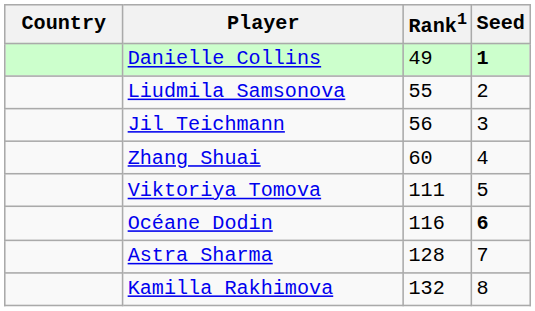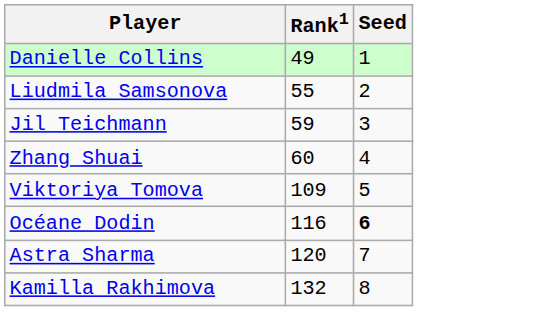- column: Country
Danielle Collins | Seed: bold -> normal
Jil Teichmann | Rank1: 56 -> 59
Viktoriya Tomova | Rank1: 111 -> 109
Astra Sharma | Rank1: 128 -> 120
